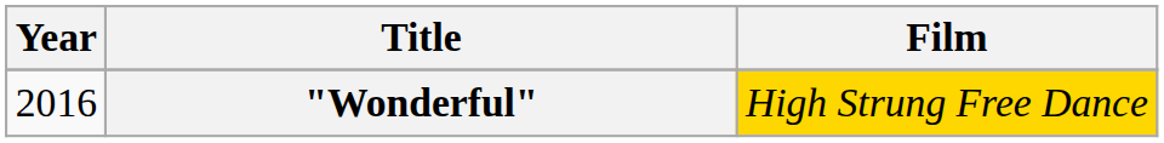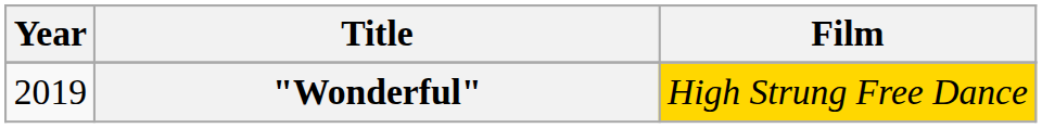"Wonderful" | Year: 2016 -> 2019
